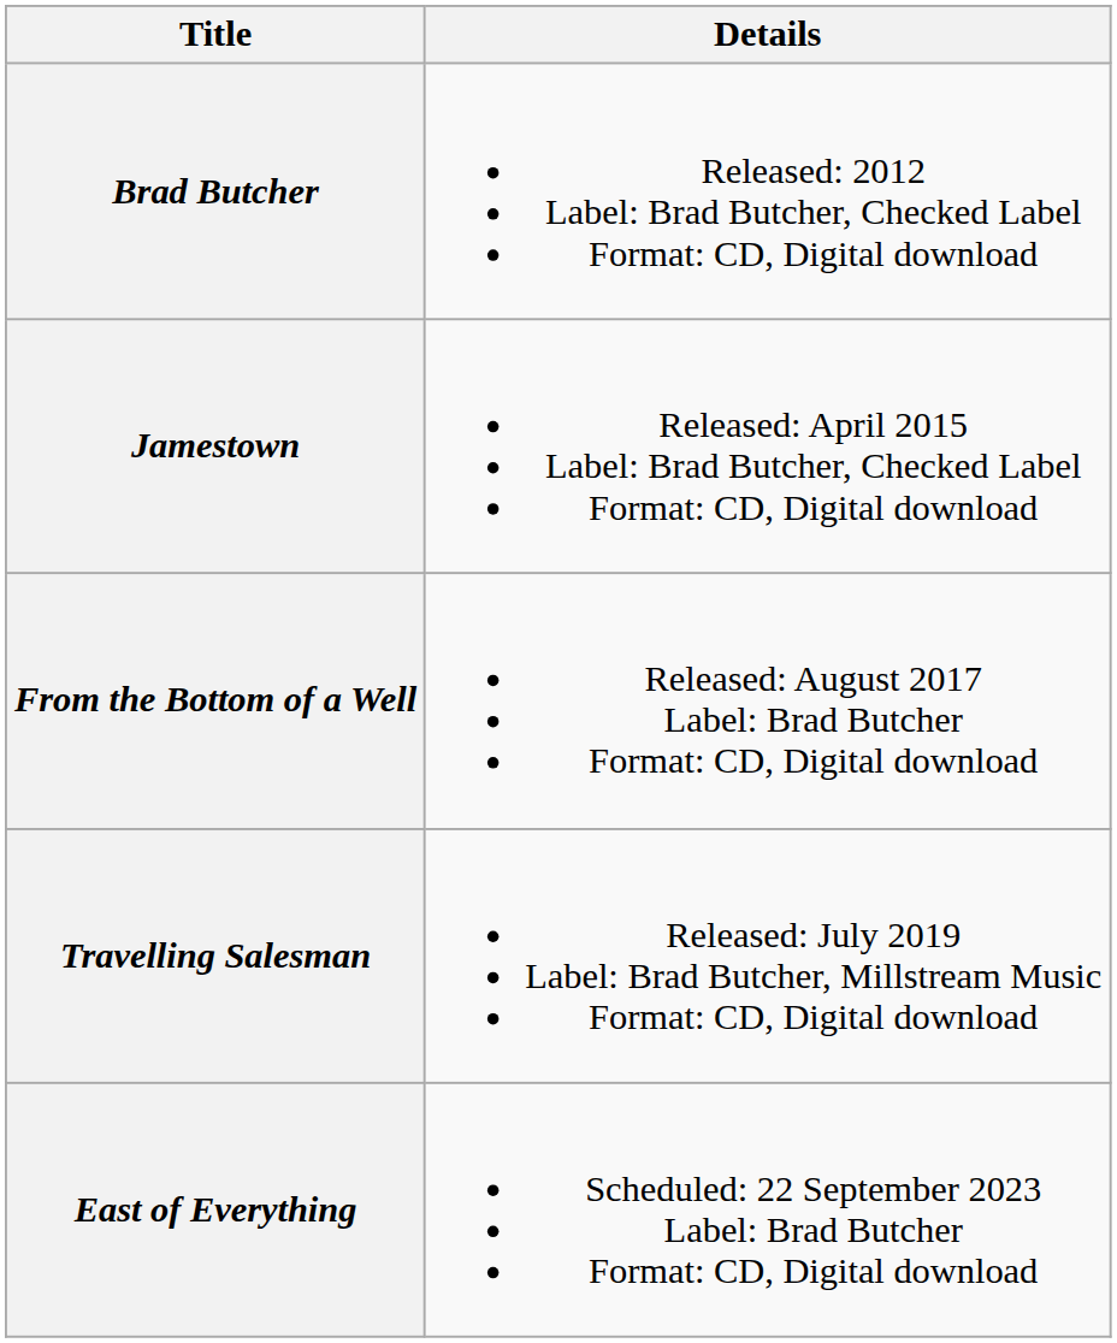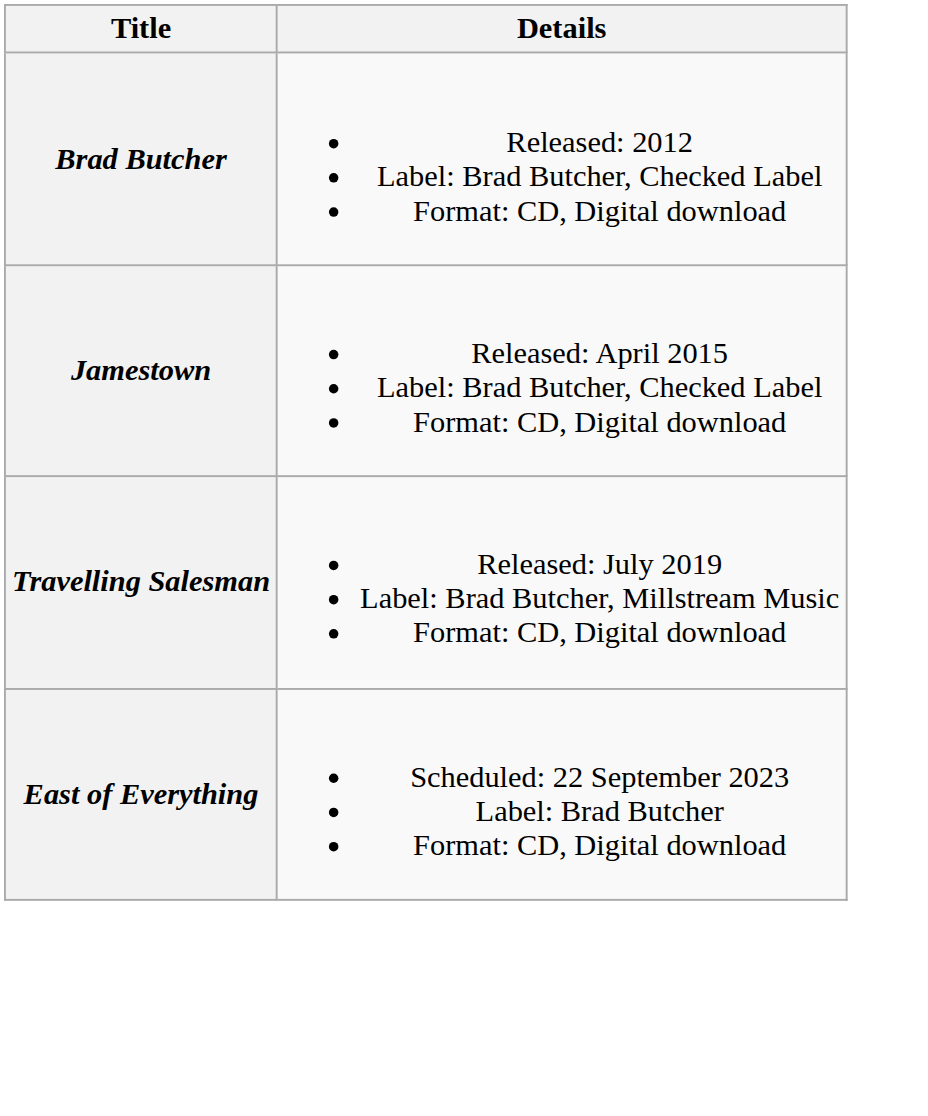- row: From the Bottom of a Well | Released: August 2017 Label: Brad Butcher Format: CD, Digital download
